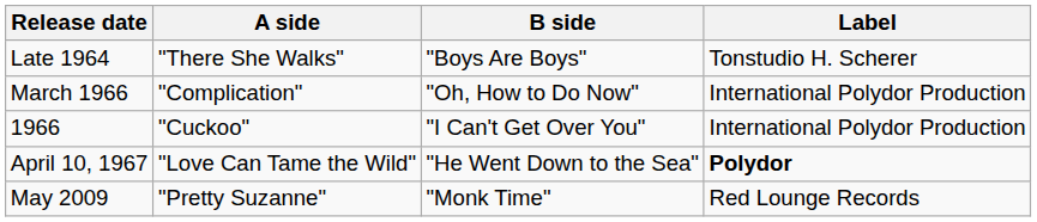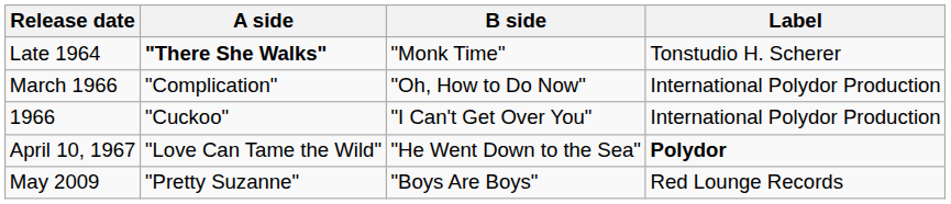Late 1964 | A side: normal -> bold
Late 1964 | B side: "Boys Are Boys" -> "Monk Time"
May 2009 | B side: "Monk Time" -> "Boys Are Boys"
